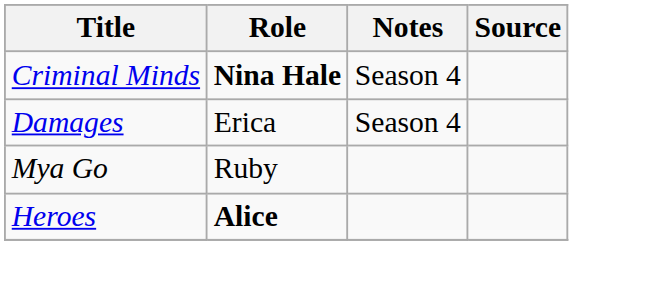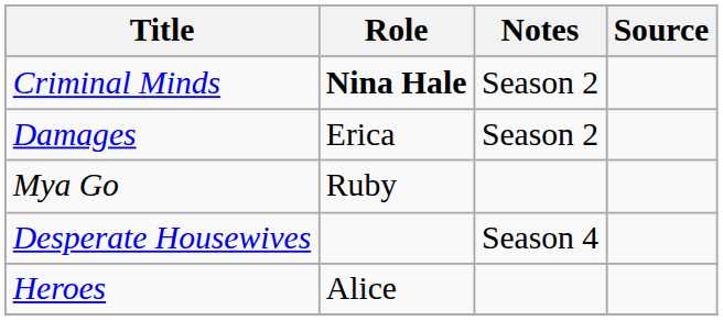Criminal Minds | Notes: Season 4 -> Season 2
Damages | Notes: Season 4 -> Season 2
+ row: Desperate Housewives | Season 4
Heroes | Role: bold -> normal
